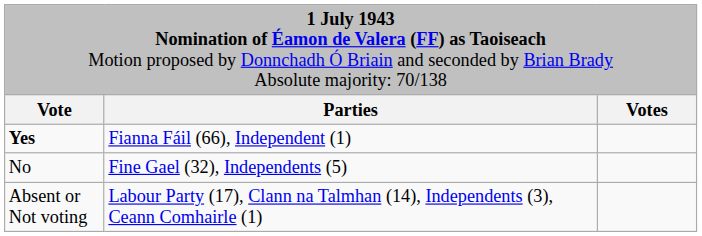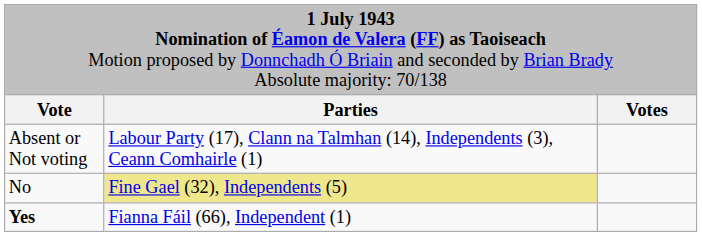rows swapped: Yes <-> Absent or Not voting
No | column 2: no background -> khaki background
